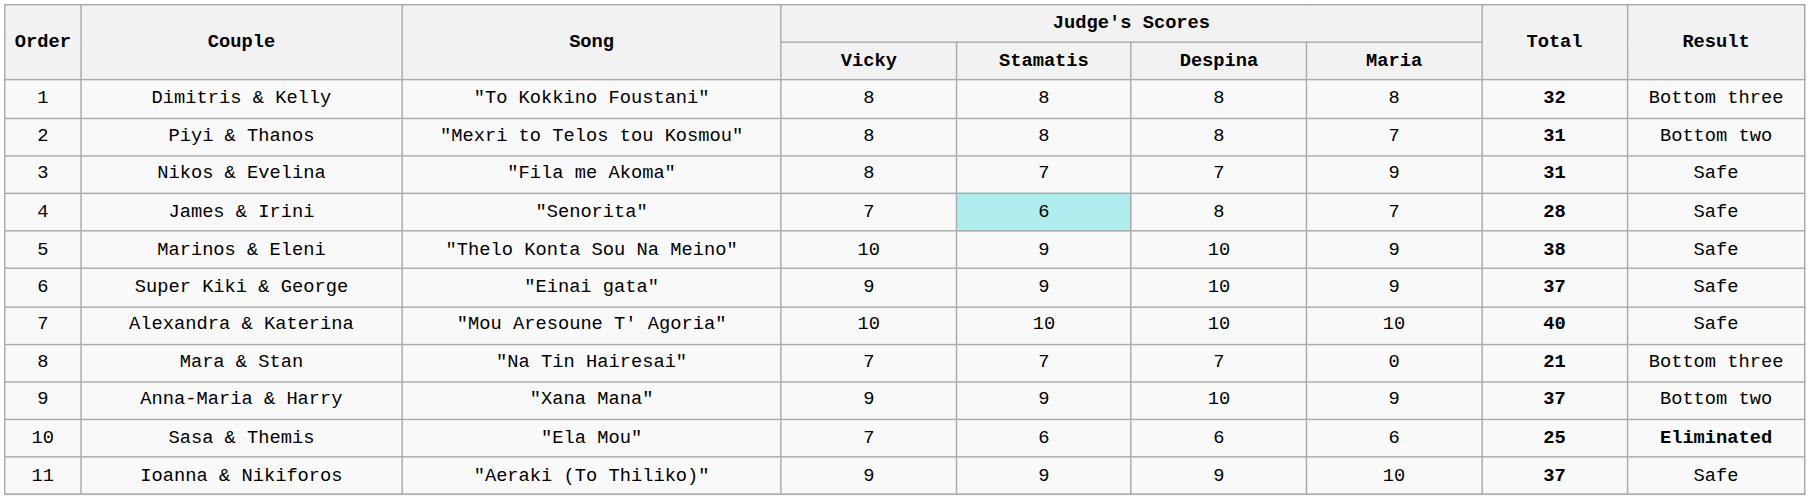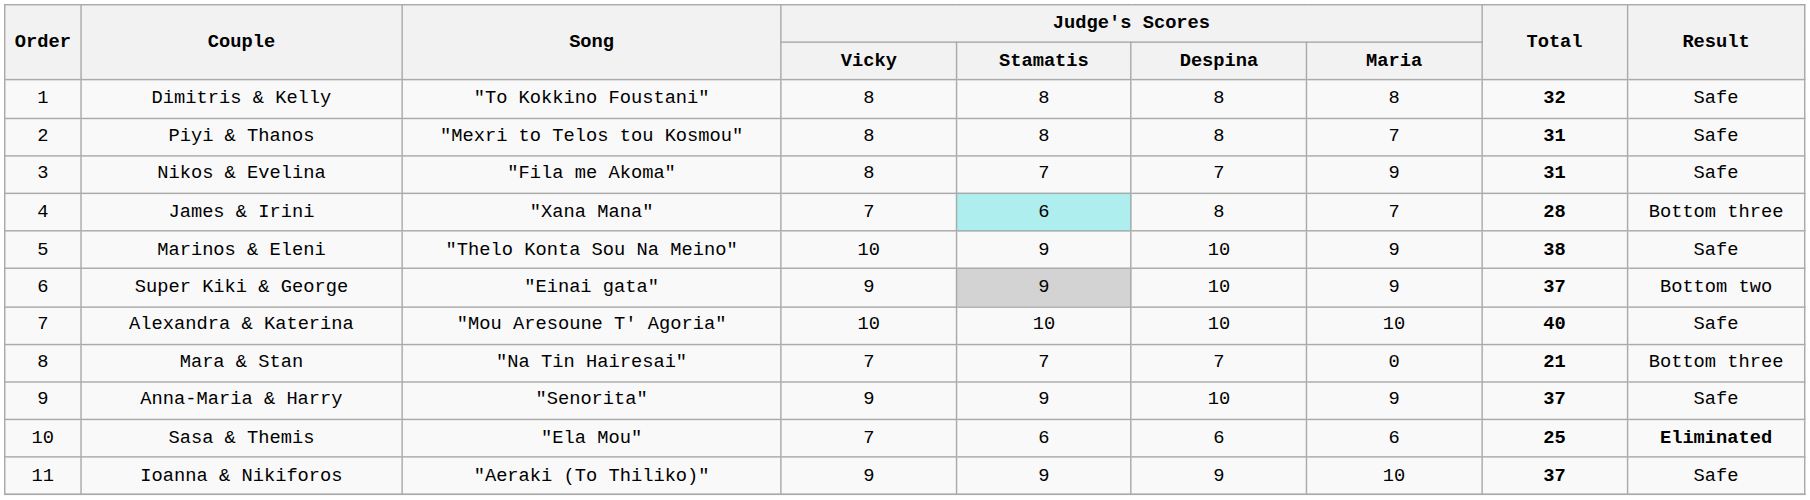Dimitris & Kelly | Result: Bottom three -> Safe
Piyi & Thanos | Result: Bottom two -> Safe
James & Irini | Song: "Senorita" -> "Xana Mana"
James & Irini | Result: Safe -> Bottom three
Super Kiki & George | Judge's Scores / Stamatis: no background -> lightgrey background
Super Kiki & George | Result: Safe -> Bottom two
Anna-Maria & Harry | Song: "Xana Mana" -> "Senorita"
Anna-Maria & Harry | Result: Bottom two -> Safe
